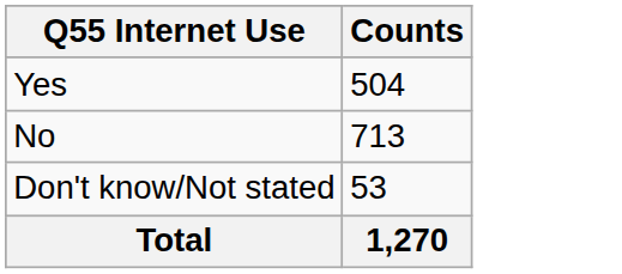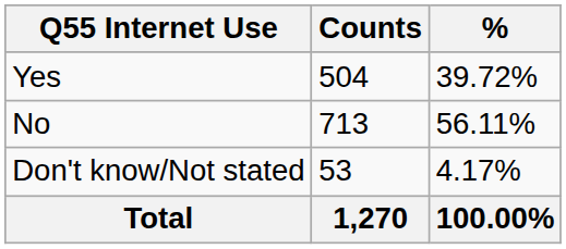+ column: % | 39.72% | 56.11% | 4.17% | 100.00%
